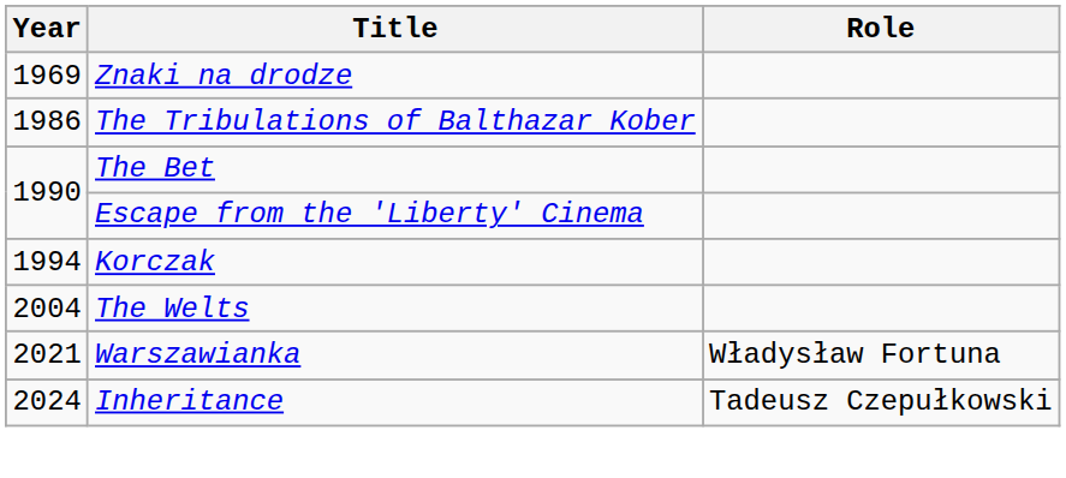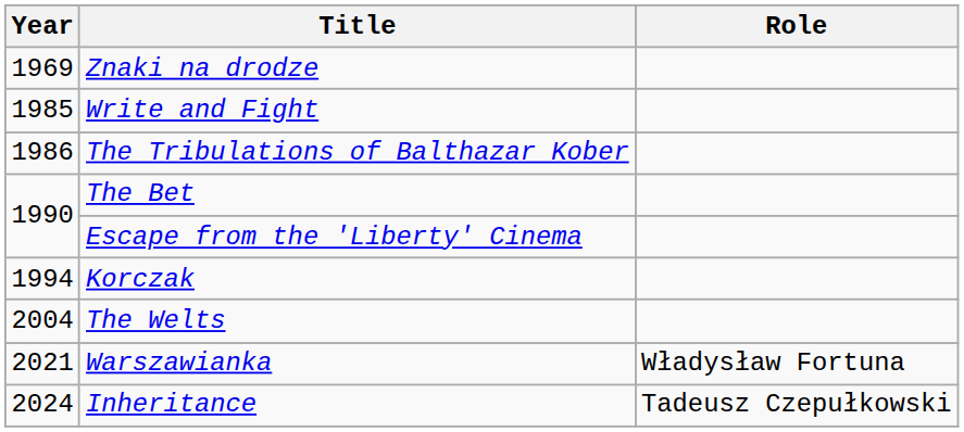+ row: 1985 | Write and Fight
